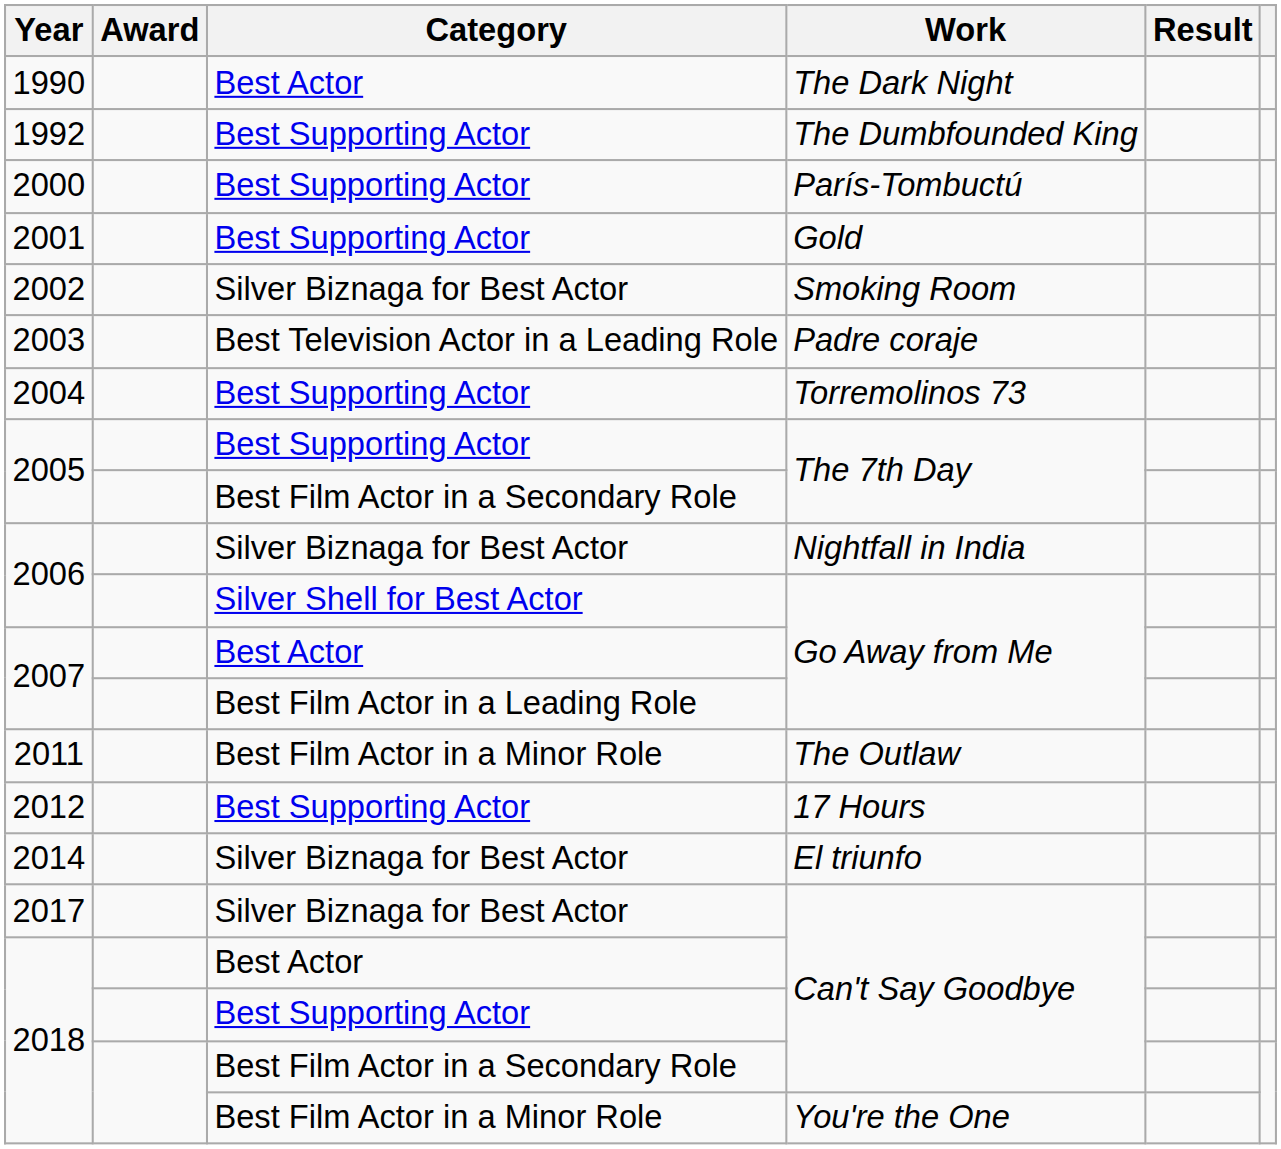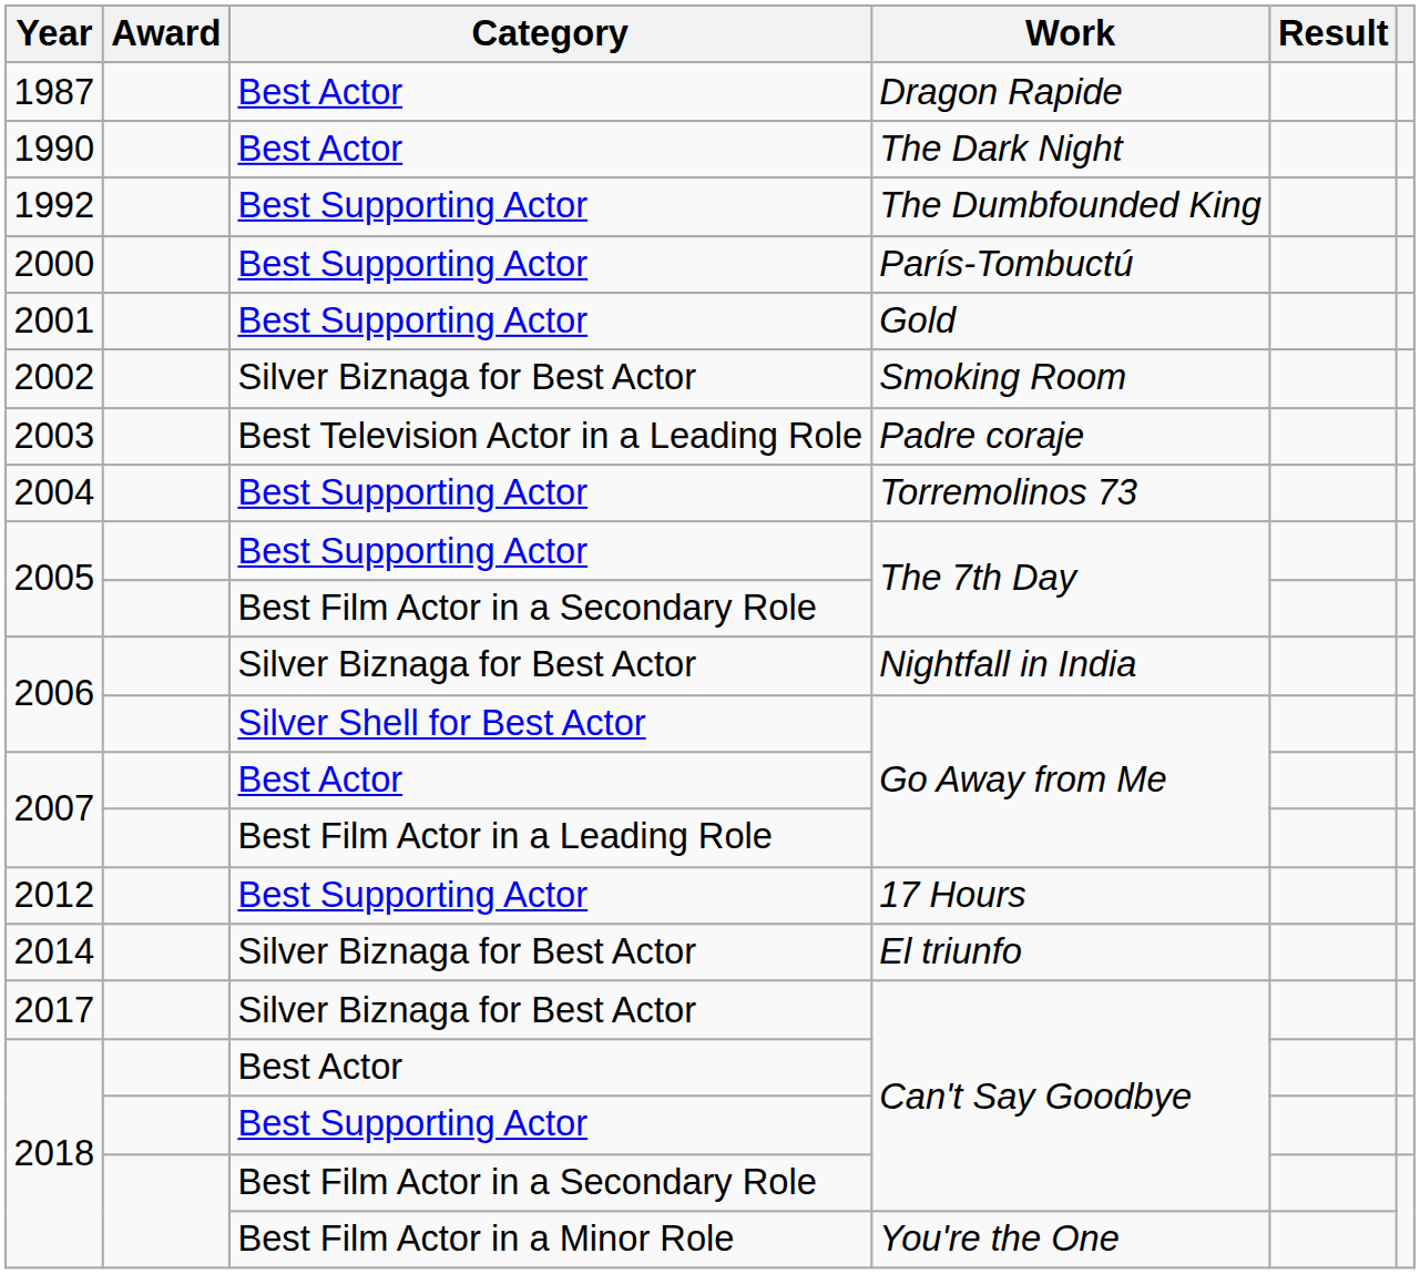+ row: 1987 | Best Actor | Dragon Rapide
- row: 2011 | Best Film Actor in a Minor Role | The Outlaw
